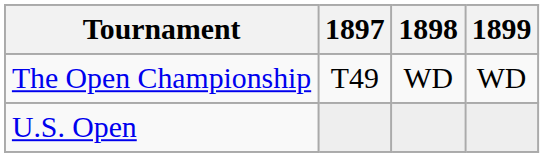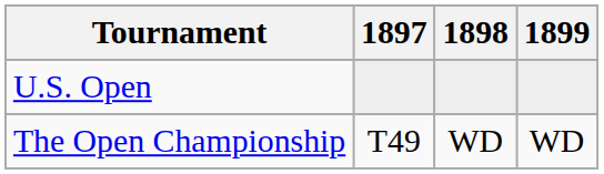rows swapped: The Open Championship <-> U.S. Open
